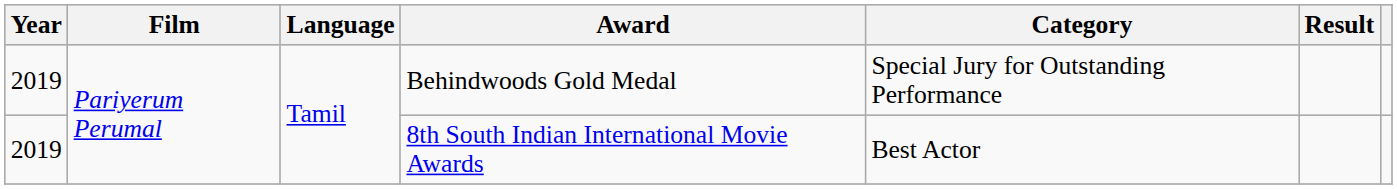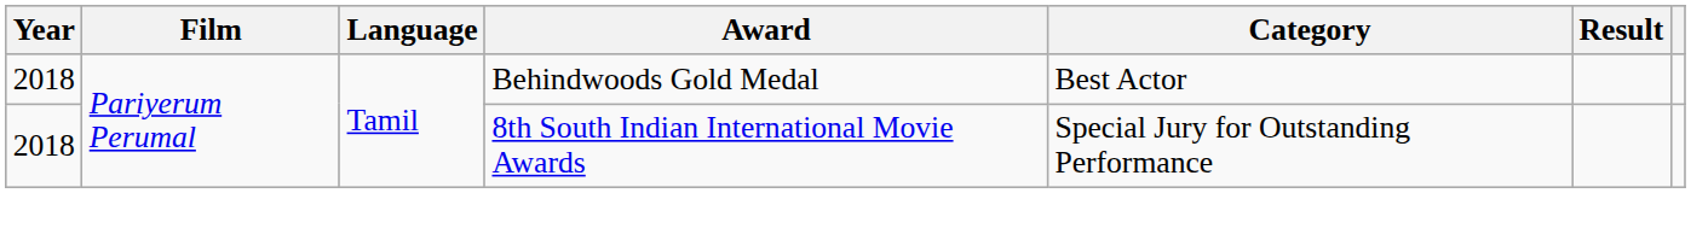Behindwoods Gold Medal | Year: 2019 -> 2018
Behindwoods Gold Medal | Category: Special Jury for Outstanding Performance -> Best Actor
8th South Indian International Movie Awards | Year: 2019 -> 2018
8th South Indian International Movie Awards | Category: Best Actor -> Special Jury for Outstanding Performance
